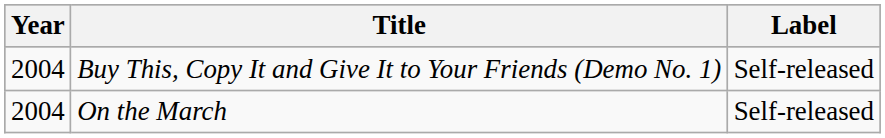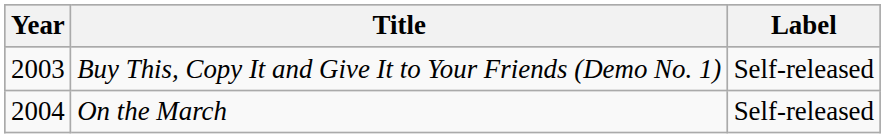Buy This, Copy It and Give It to Your Friends (Demo No. 1) | Year: 2004 -> 2003
